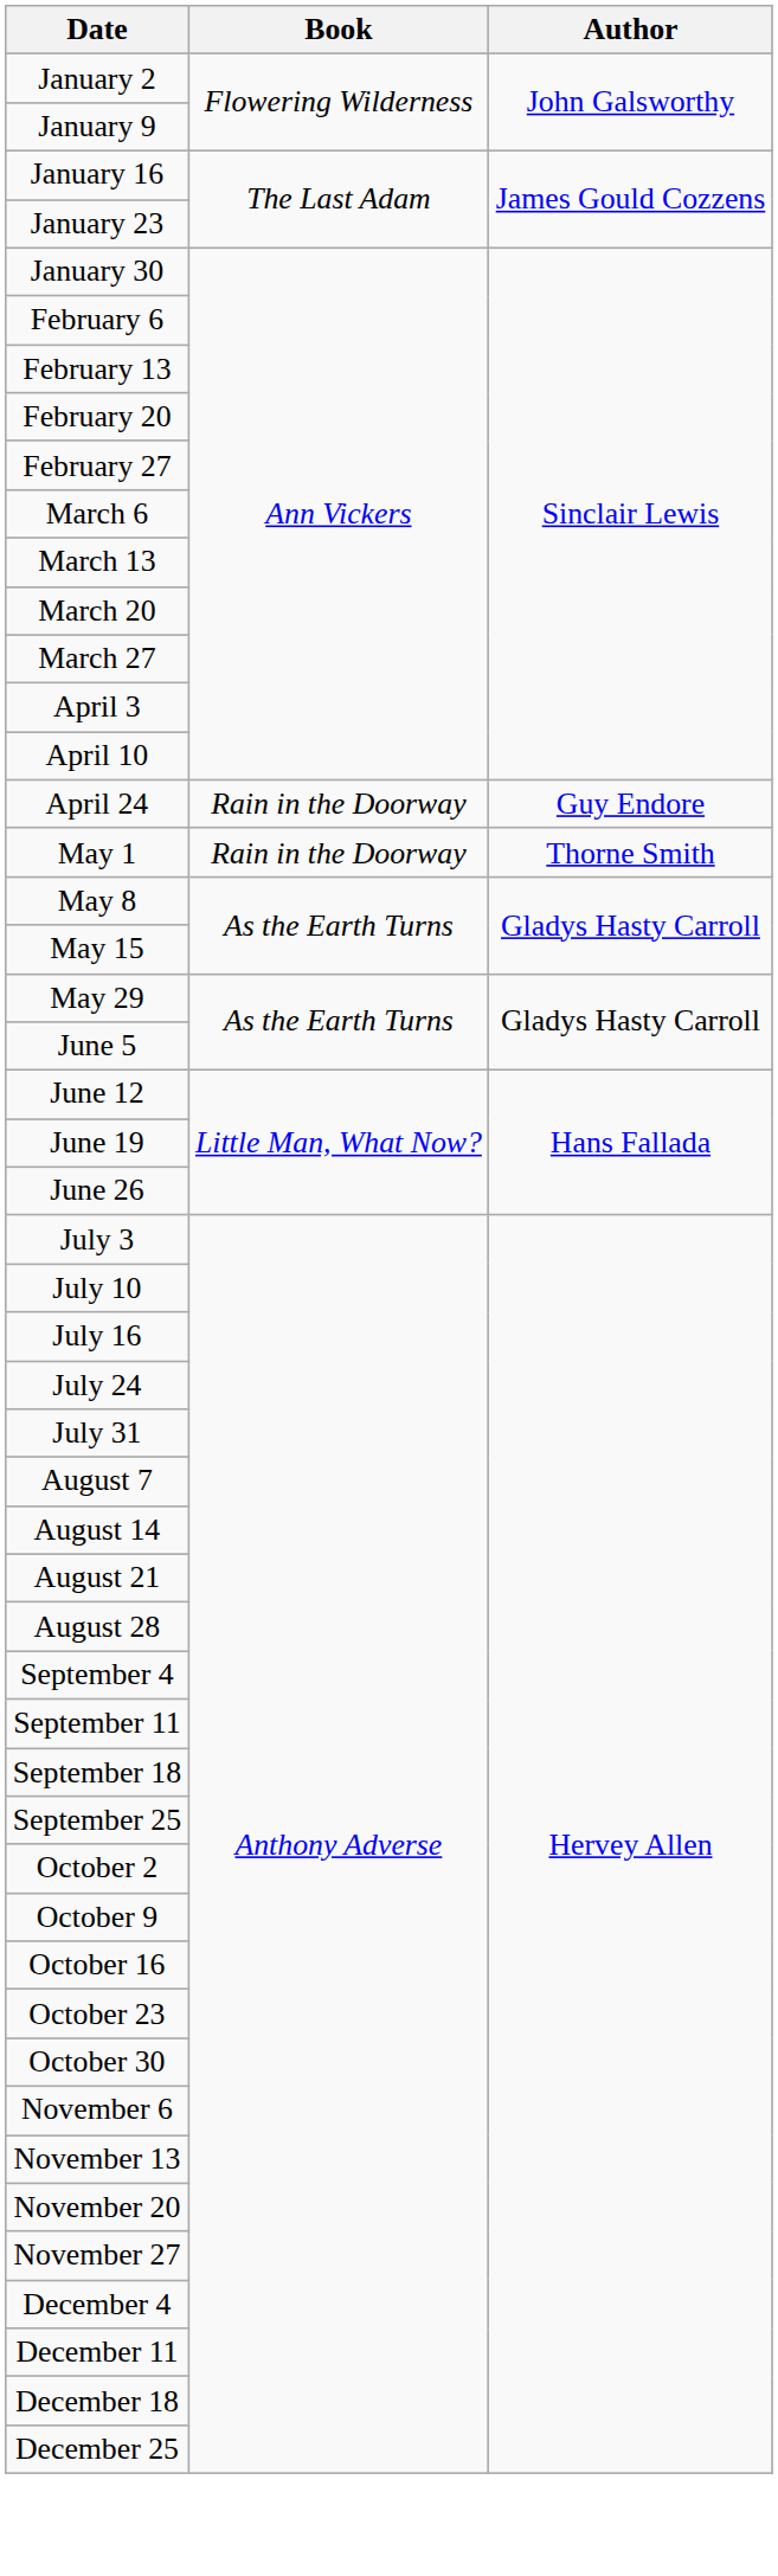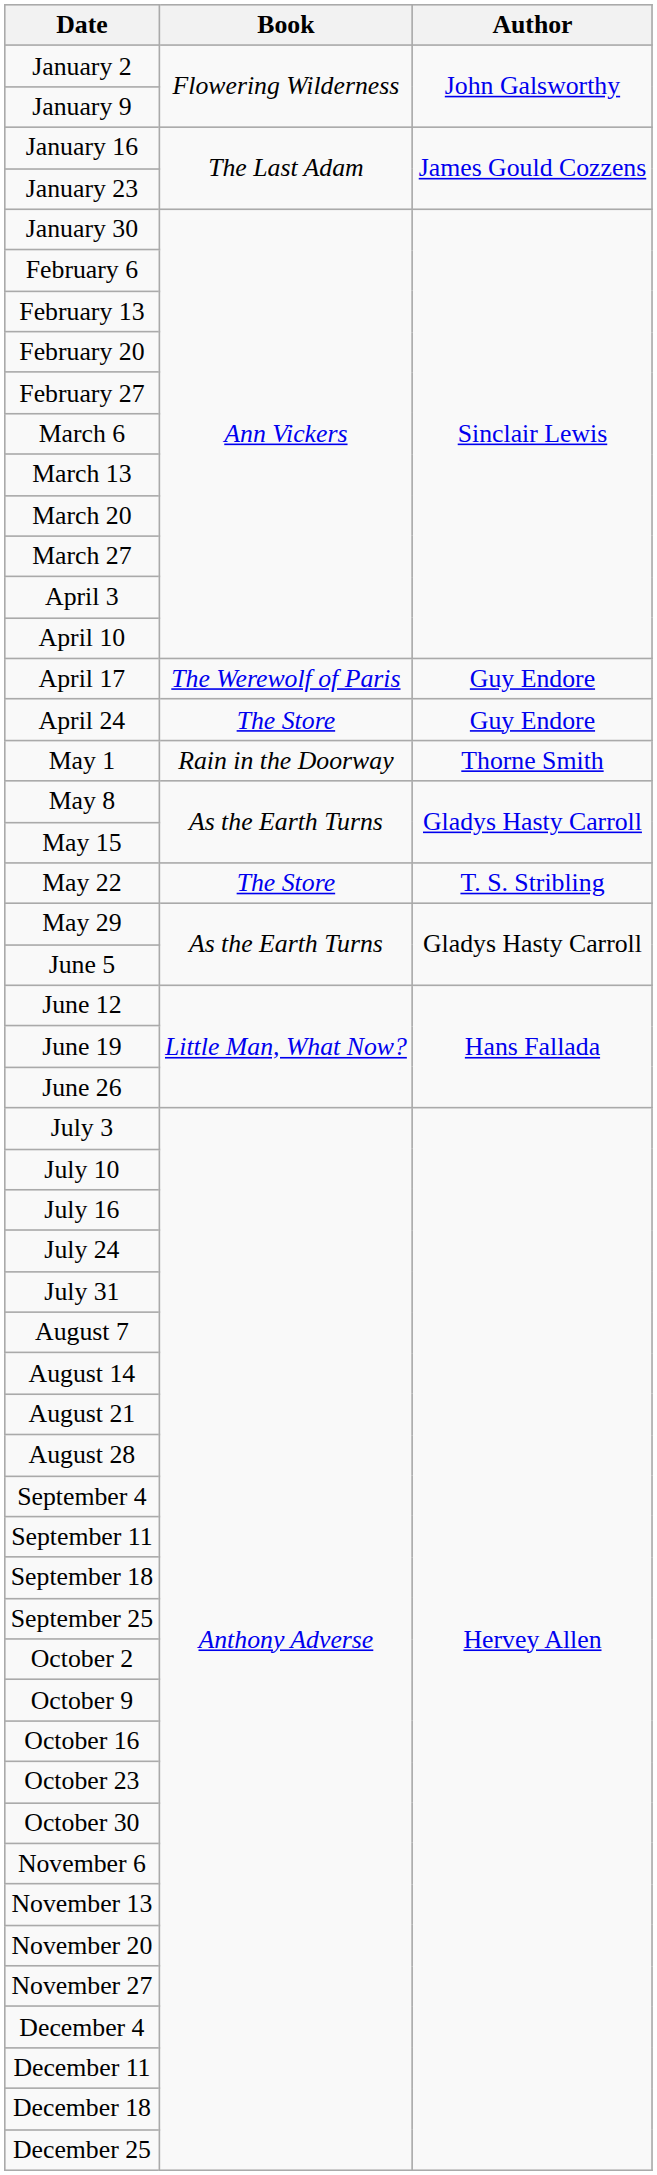+ row: April 17 | The Werewolf of Paris | Guy Endore
April 24 | Book: Rain in the Doorway -> The Store
+ row: May 22 | The Store | T. S. Stribling
